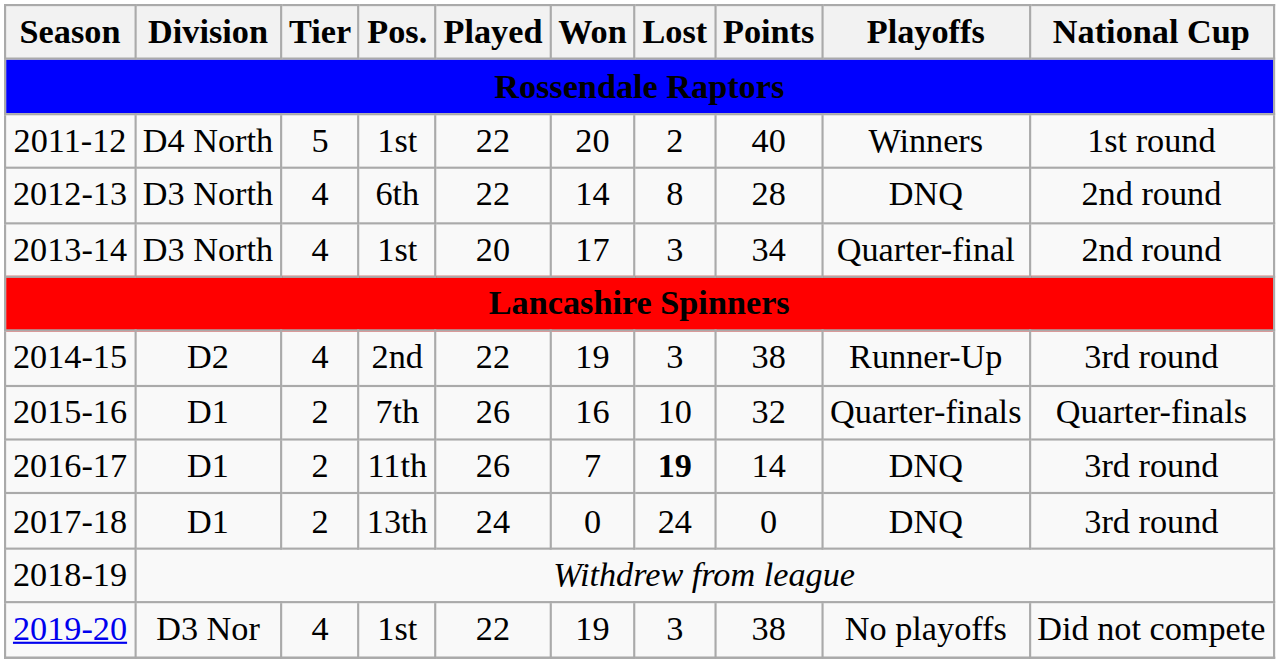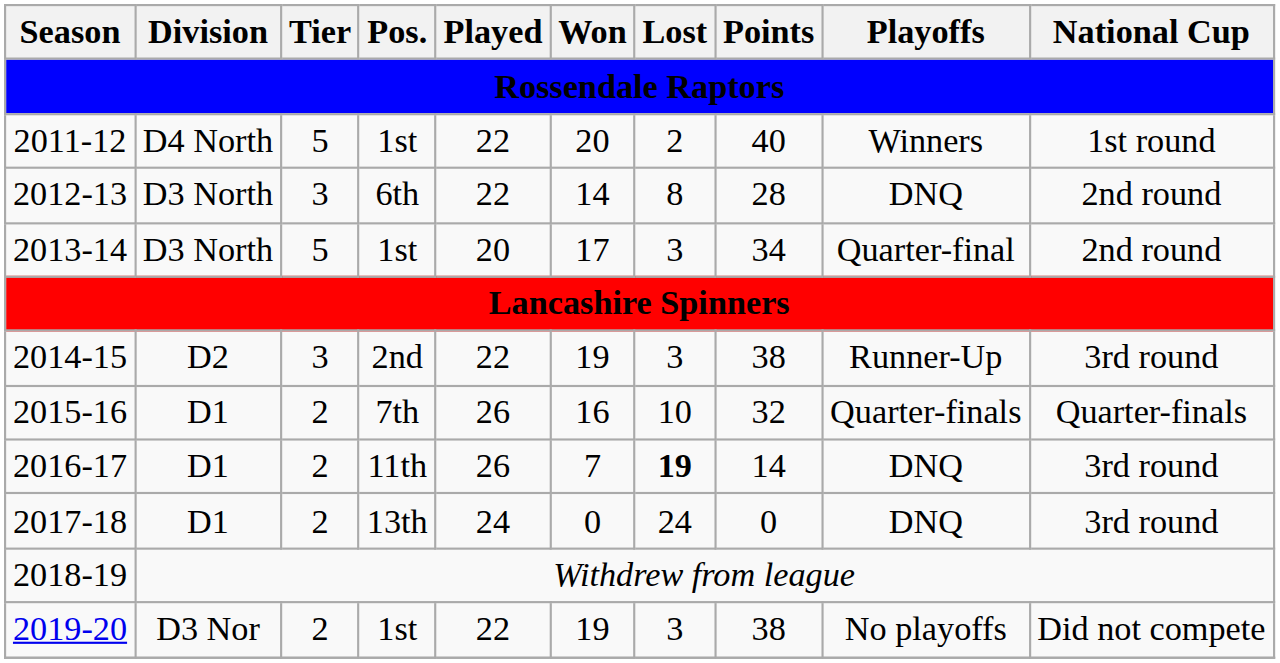2012-13 | Tier: 4 -> 3
2013-14 | Tier: 4 -> 5
2014-15 | Tier: 4 -> 3
2019-20 | Tier: 4 -> 2
